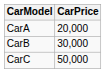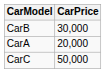rows swapped: CarA <-> CarB
